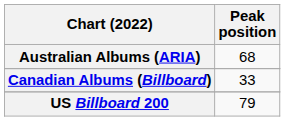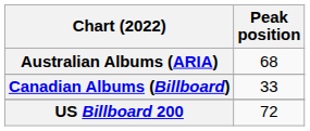US Billboard 200 | Peak position: 79 -> 72
